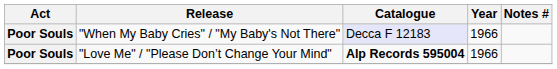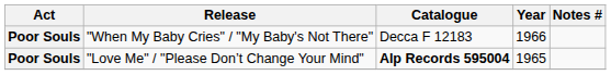"When My Baby Cries" / "My Baby's Not There" | Catalogue: lavender background -> no background
"Love Me" / "Please Don’t Change Your Mind" | Year: 1966 -> 1965
